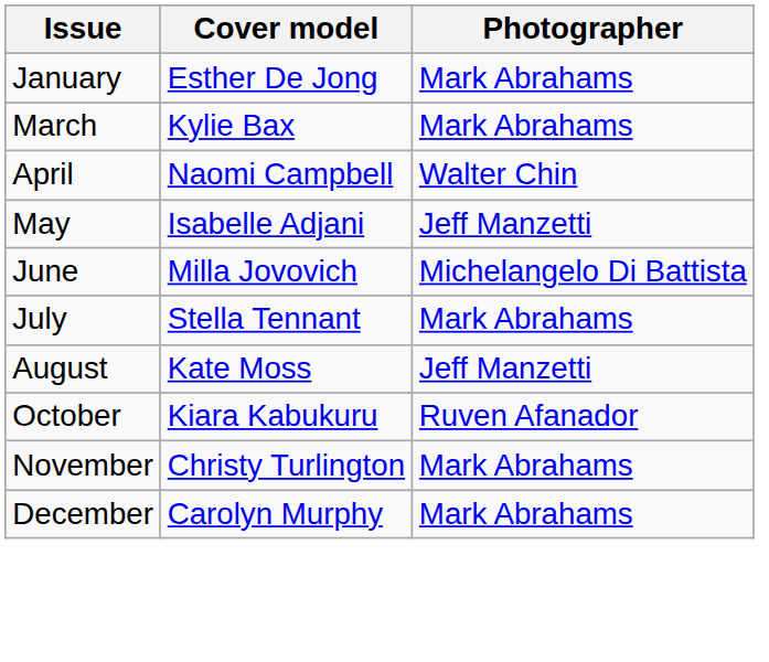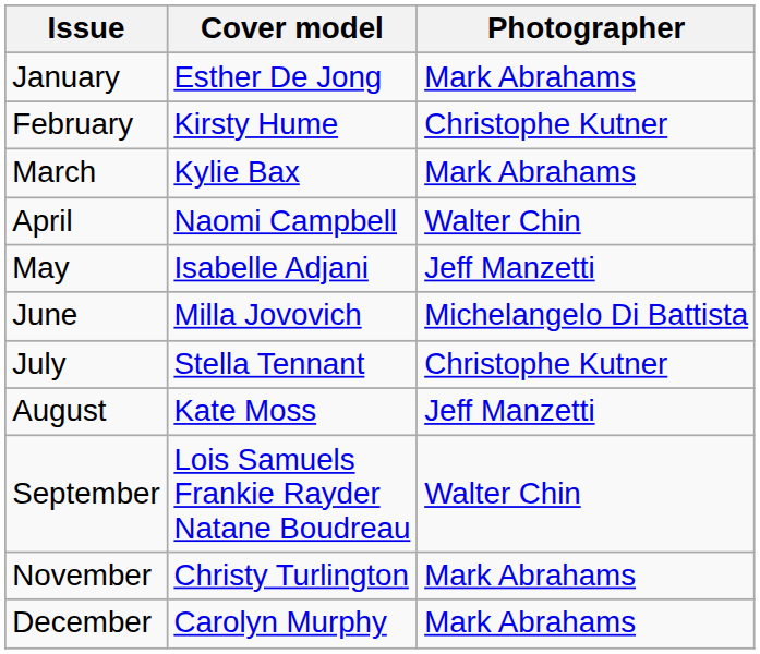+ row: February | Kirsty Hume | Christophe Kutner
July | Photographer: Mark Abrahams -> Christophe Kutner
+ row: September | Lois Samuels Frankie Rayder Natane Boudreau | Walter Chin
- row: October | Kiara Kabukuru | Ruven Afanador
